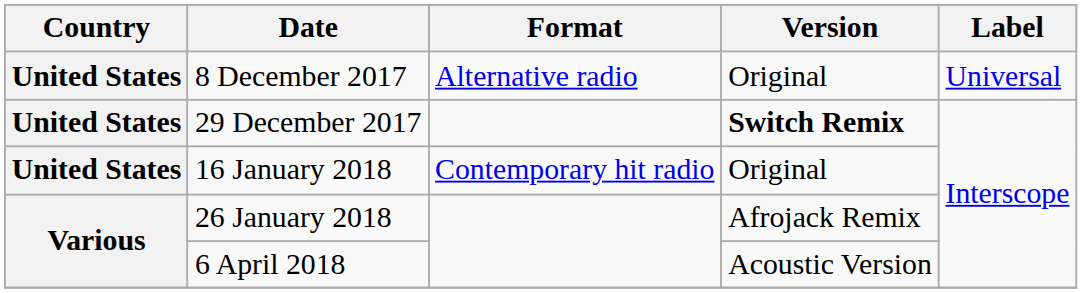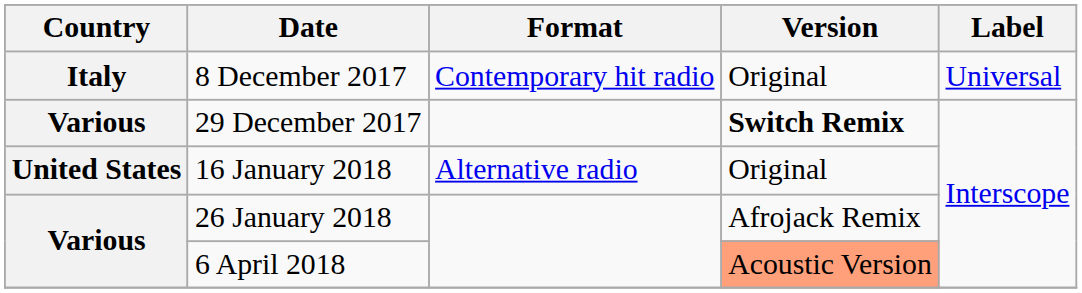8 December 2017 | Country: United States -> Italy
8 December 2017 | Format: Alternative radio -> Contemporary hit radio
29 December 2017 | Country: United States -> Various
16 January 2018 | Format: Contemporary hit radio -> Alternative radio
6 April 2018 | Version: no background -> lightsalmon background
